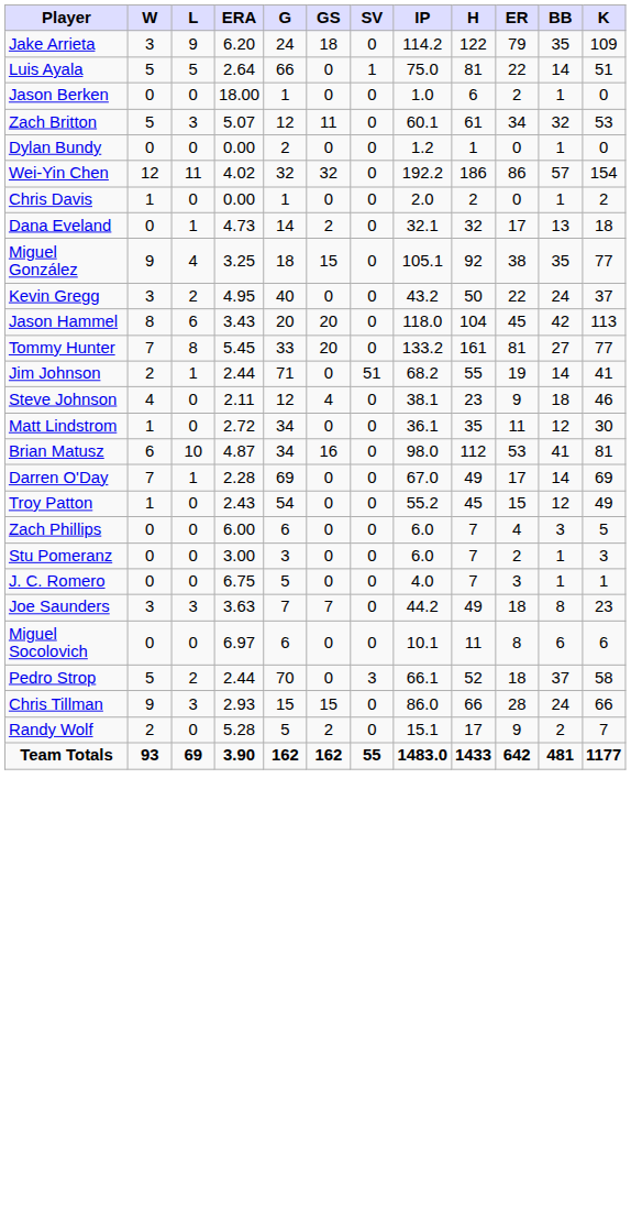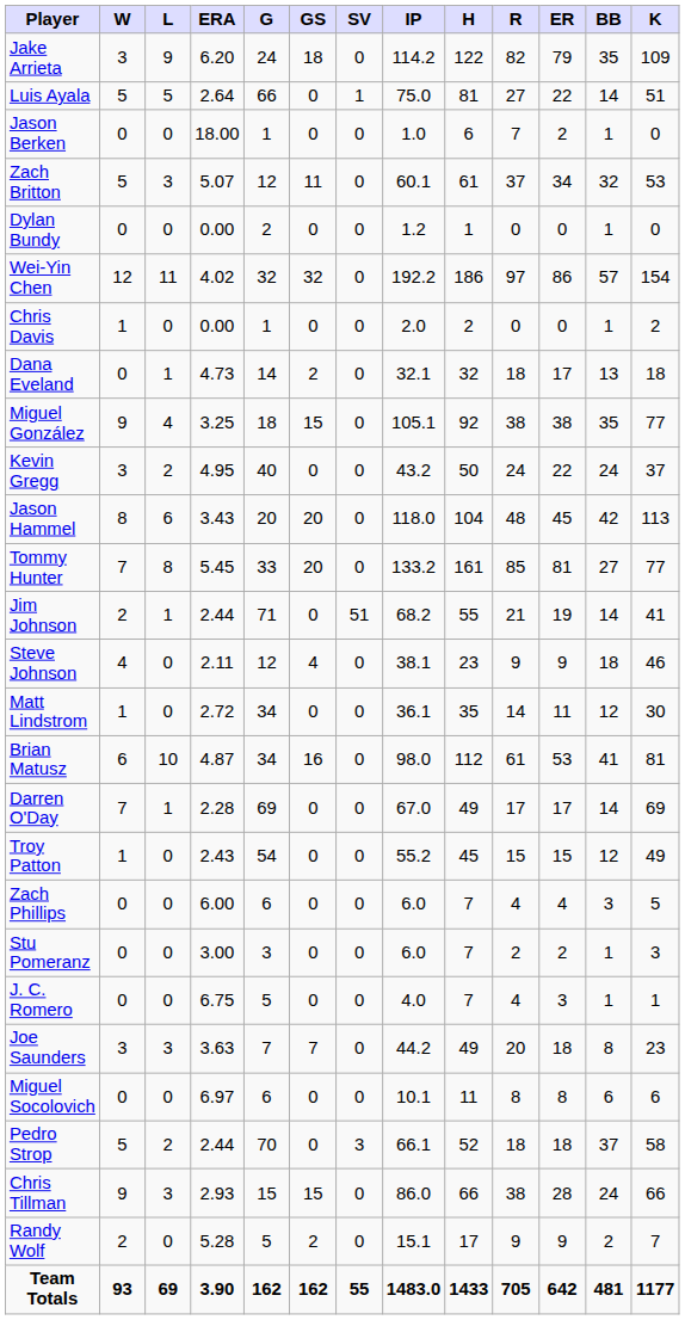+ column: R | 82 | 27 | 7 | 37 | 0 | 97 | 0 | 18 | 38 | 24 | 48 | 85 | 21 | 9 | 14 | 61 | 17 | 15 | 4 | 2 | 4 | 20 | 8 | 18 | 38 | 9 | 705
